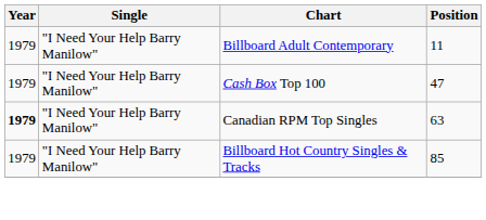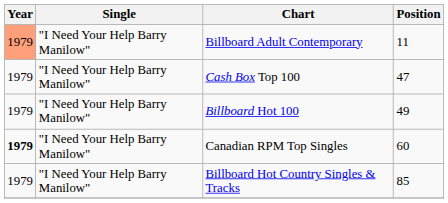Billboard Adult Contemporary | Year: no background -> lightsalmon background
+ row: 1979 | "I Need Your Help Barry Manilow" | Billboard Hot 100 | 49
Canadian RPM Top Singles | Position: 63 -> 60
